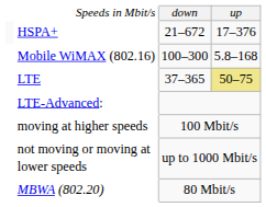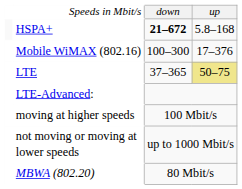HSPA+ | column 3: normal -> bold
HSPA+ | column 4: 17–376 -> 5.8–168
Mobile WiMAX (802.16) | column 4: 5.8–168 -> 17–376
